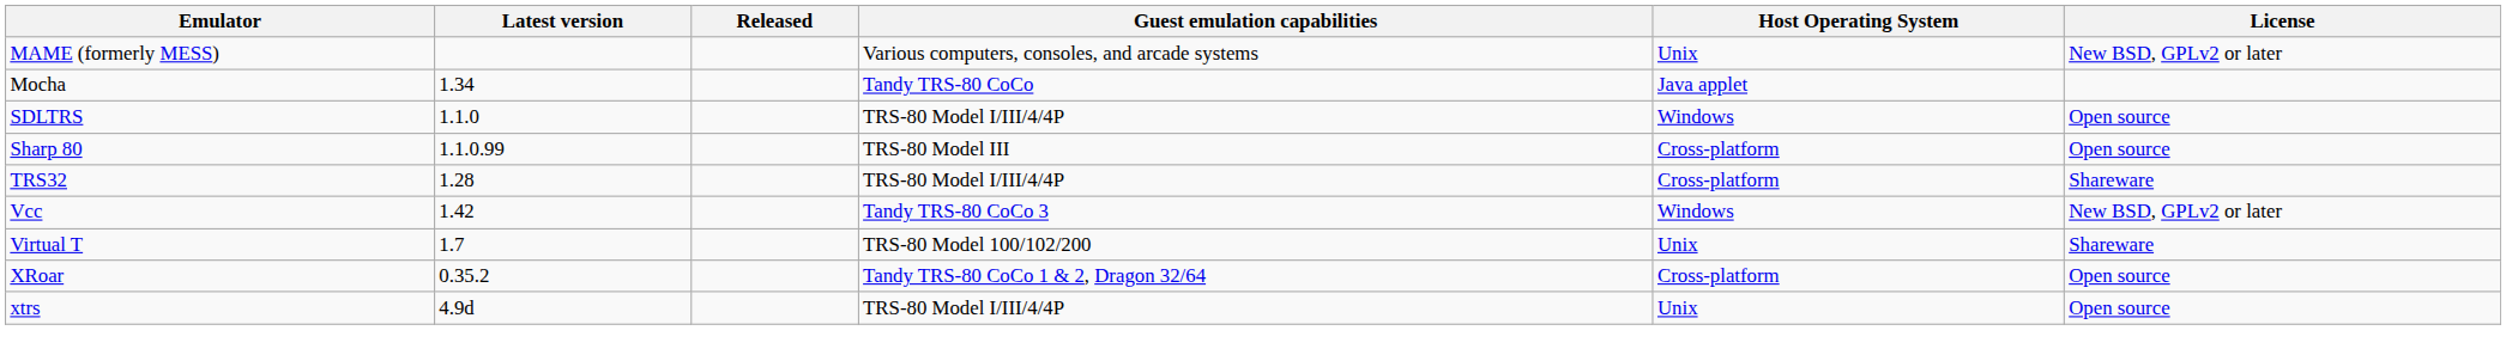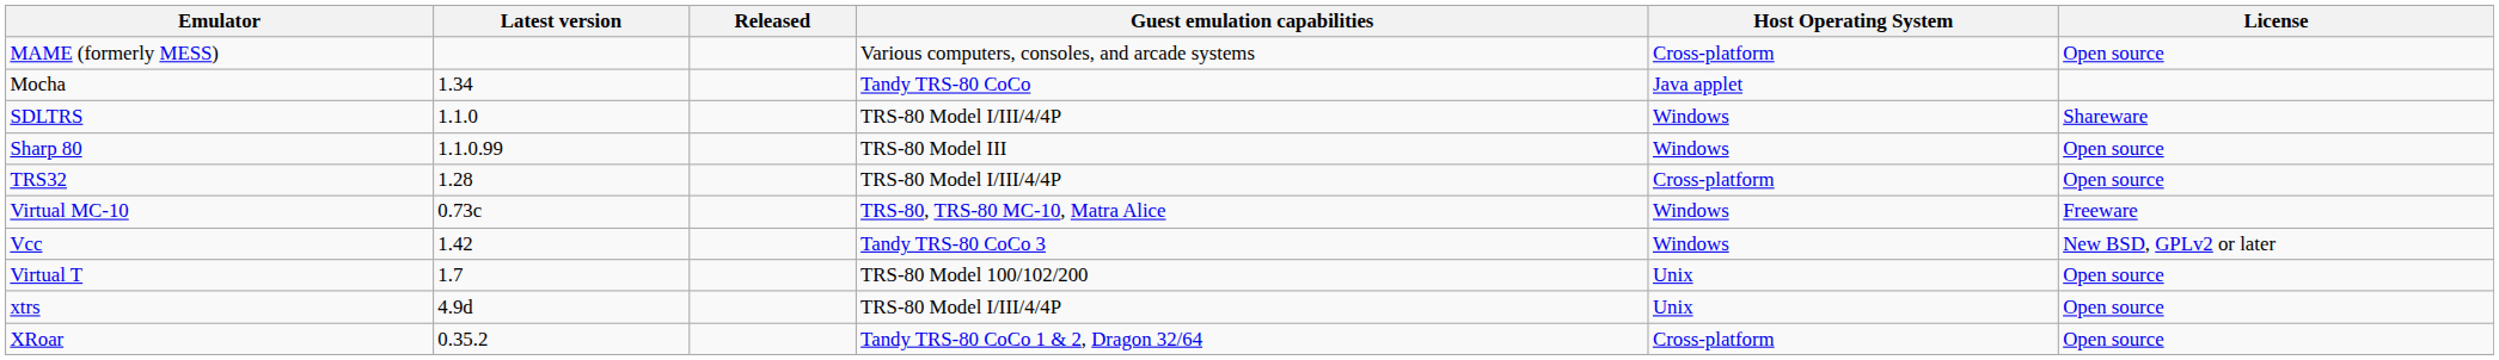MAME (formerly MESS) | Host Operating System: Unix -> Cross-platform
MAME (formerly MESS) | License: New BSD, GPLv2 or later -> Open source
SDLTRS | License: Open source -> Shareware
Sharp 80 | Host Operating System: Cross-platform -> Windows
TRS32 | License: Shareware -> Open source
+ row: Virtual MC-10 | 0.73c | TRS-80, TRS-80 MC-10, Matra Alice | Windows | Freeware
Virtual T | License: Shareware -> Open source
rows swapped: XRoar <-> xtrs
